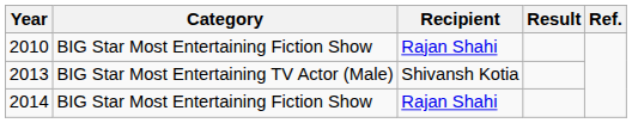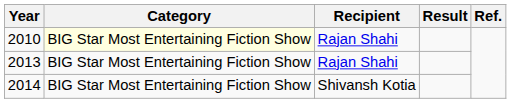2010 | Category: no background -> lightyellow background
2013 | Category: BIG Star Most Entertaining TV Actor (Male) -> BIG Star Most Entertaining Fiction Show
2013 | Recipient: Shivansh Kotia -> Rajan Shahi
2014 | Recipient: Rajan Shahi -> Shivansh Kotia
